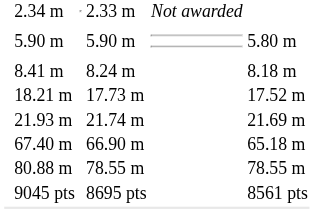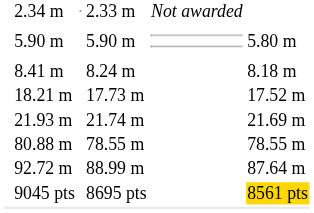- row: 67.40 m | 66.90 m | 65.18 m
+ row: 92.72 m | 88.99 m | 87.64 m
9045 pts | column 7: no background -> gold background
